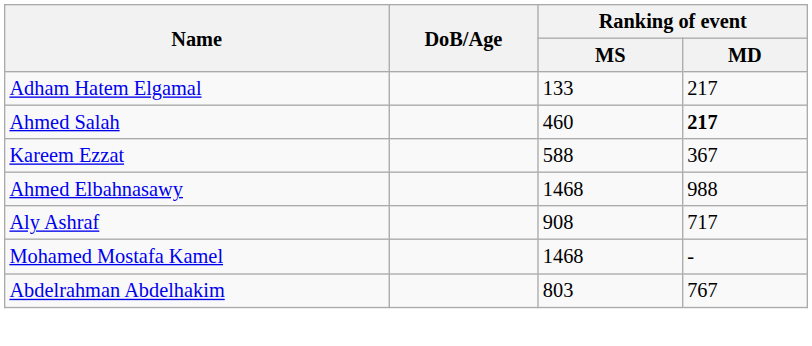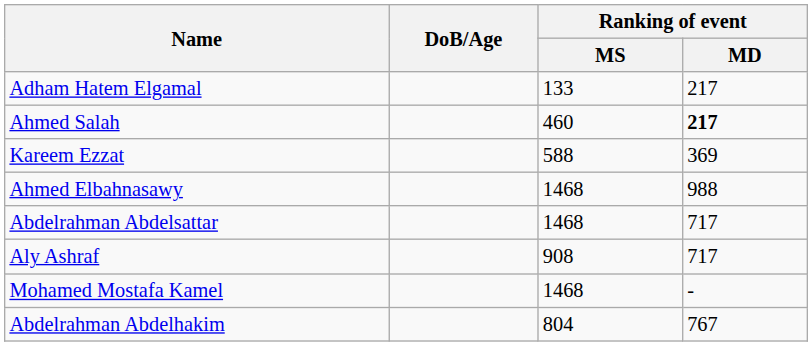Kareem Ezzat | Ranking of event / MD: 367 -> 369
+ row: Abdelrahman Abdelsattar | 1468 | 717
Abdelrahman Abdelhakim | Ranking of event / MS: 803 -> 804
